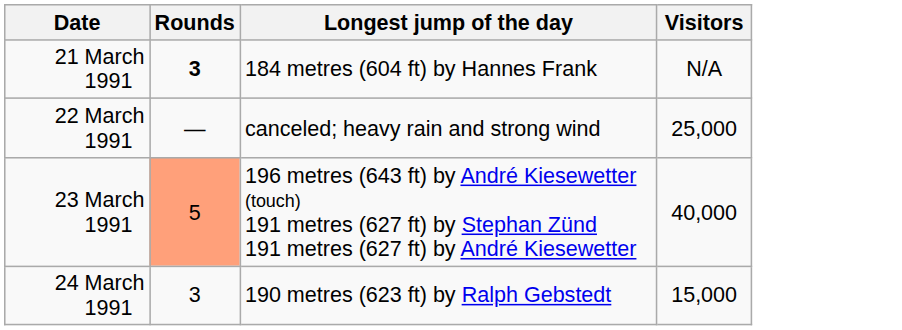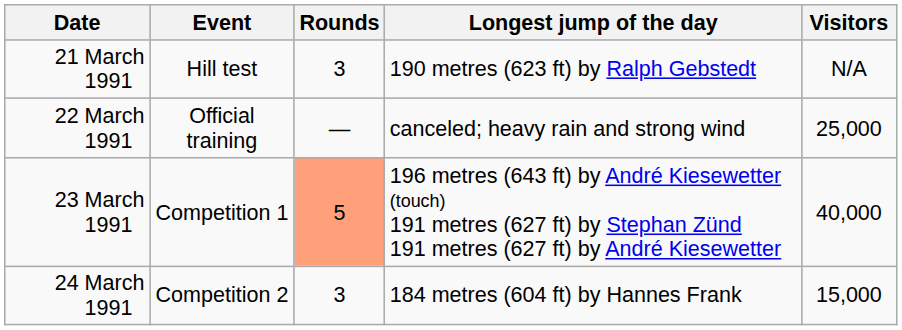+ column: Event | Hill test | Official training | Competition 1 | Competition 2
21 March 1991 | Rounds: bold -> normal
21 March 1991 | Longest jump of the day: 184 metres (604 ft) by Hannes Frank -> 190 metres (623 ft) by Ralph Gebstedt
24 March 1991 | Longest jump of the day: 190 metres (623 ft) by Ralph Gebstedt -> 184 metres (604 ft) by Hannes Frank
